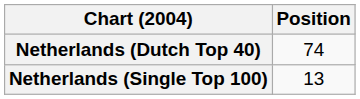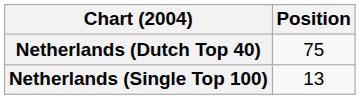Netherlands (Dutch Top 40) | Position: 74 -> 75
